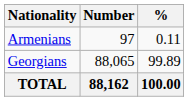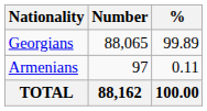rows swapped: Georgians <-> Armenians
